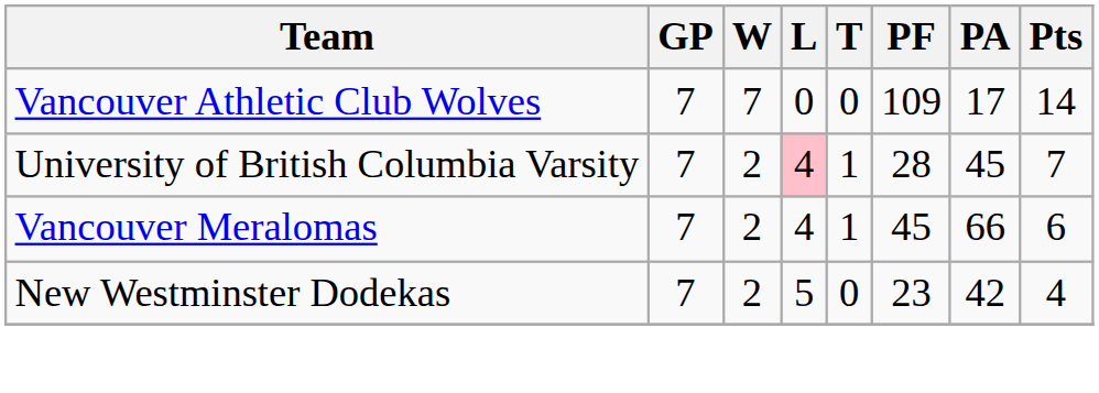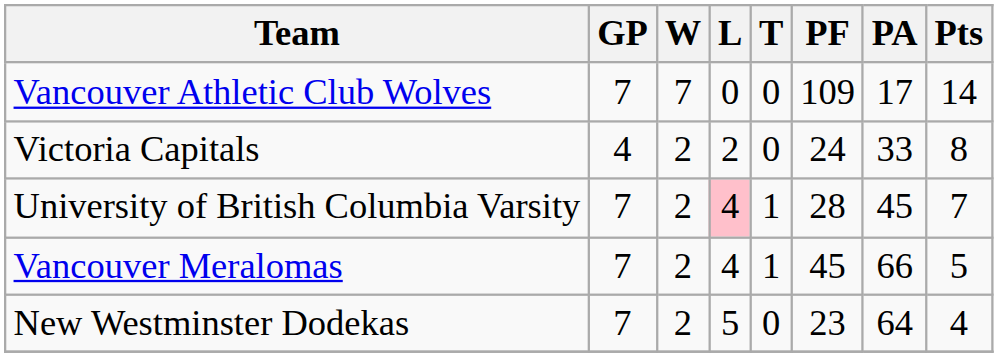+ row: Victoria Capitals | 4 | 2 | 2 | 0 | 24 | 33 | 8
Vancouver Meralomas | Pts: 6 -> 5
New Westminster Dodekas | PA: 42 -> 64
